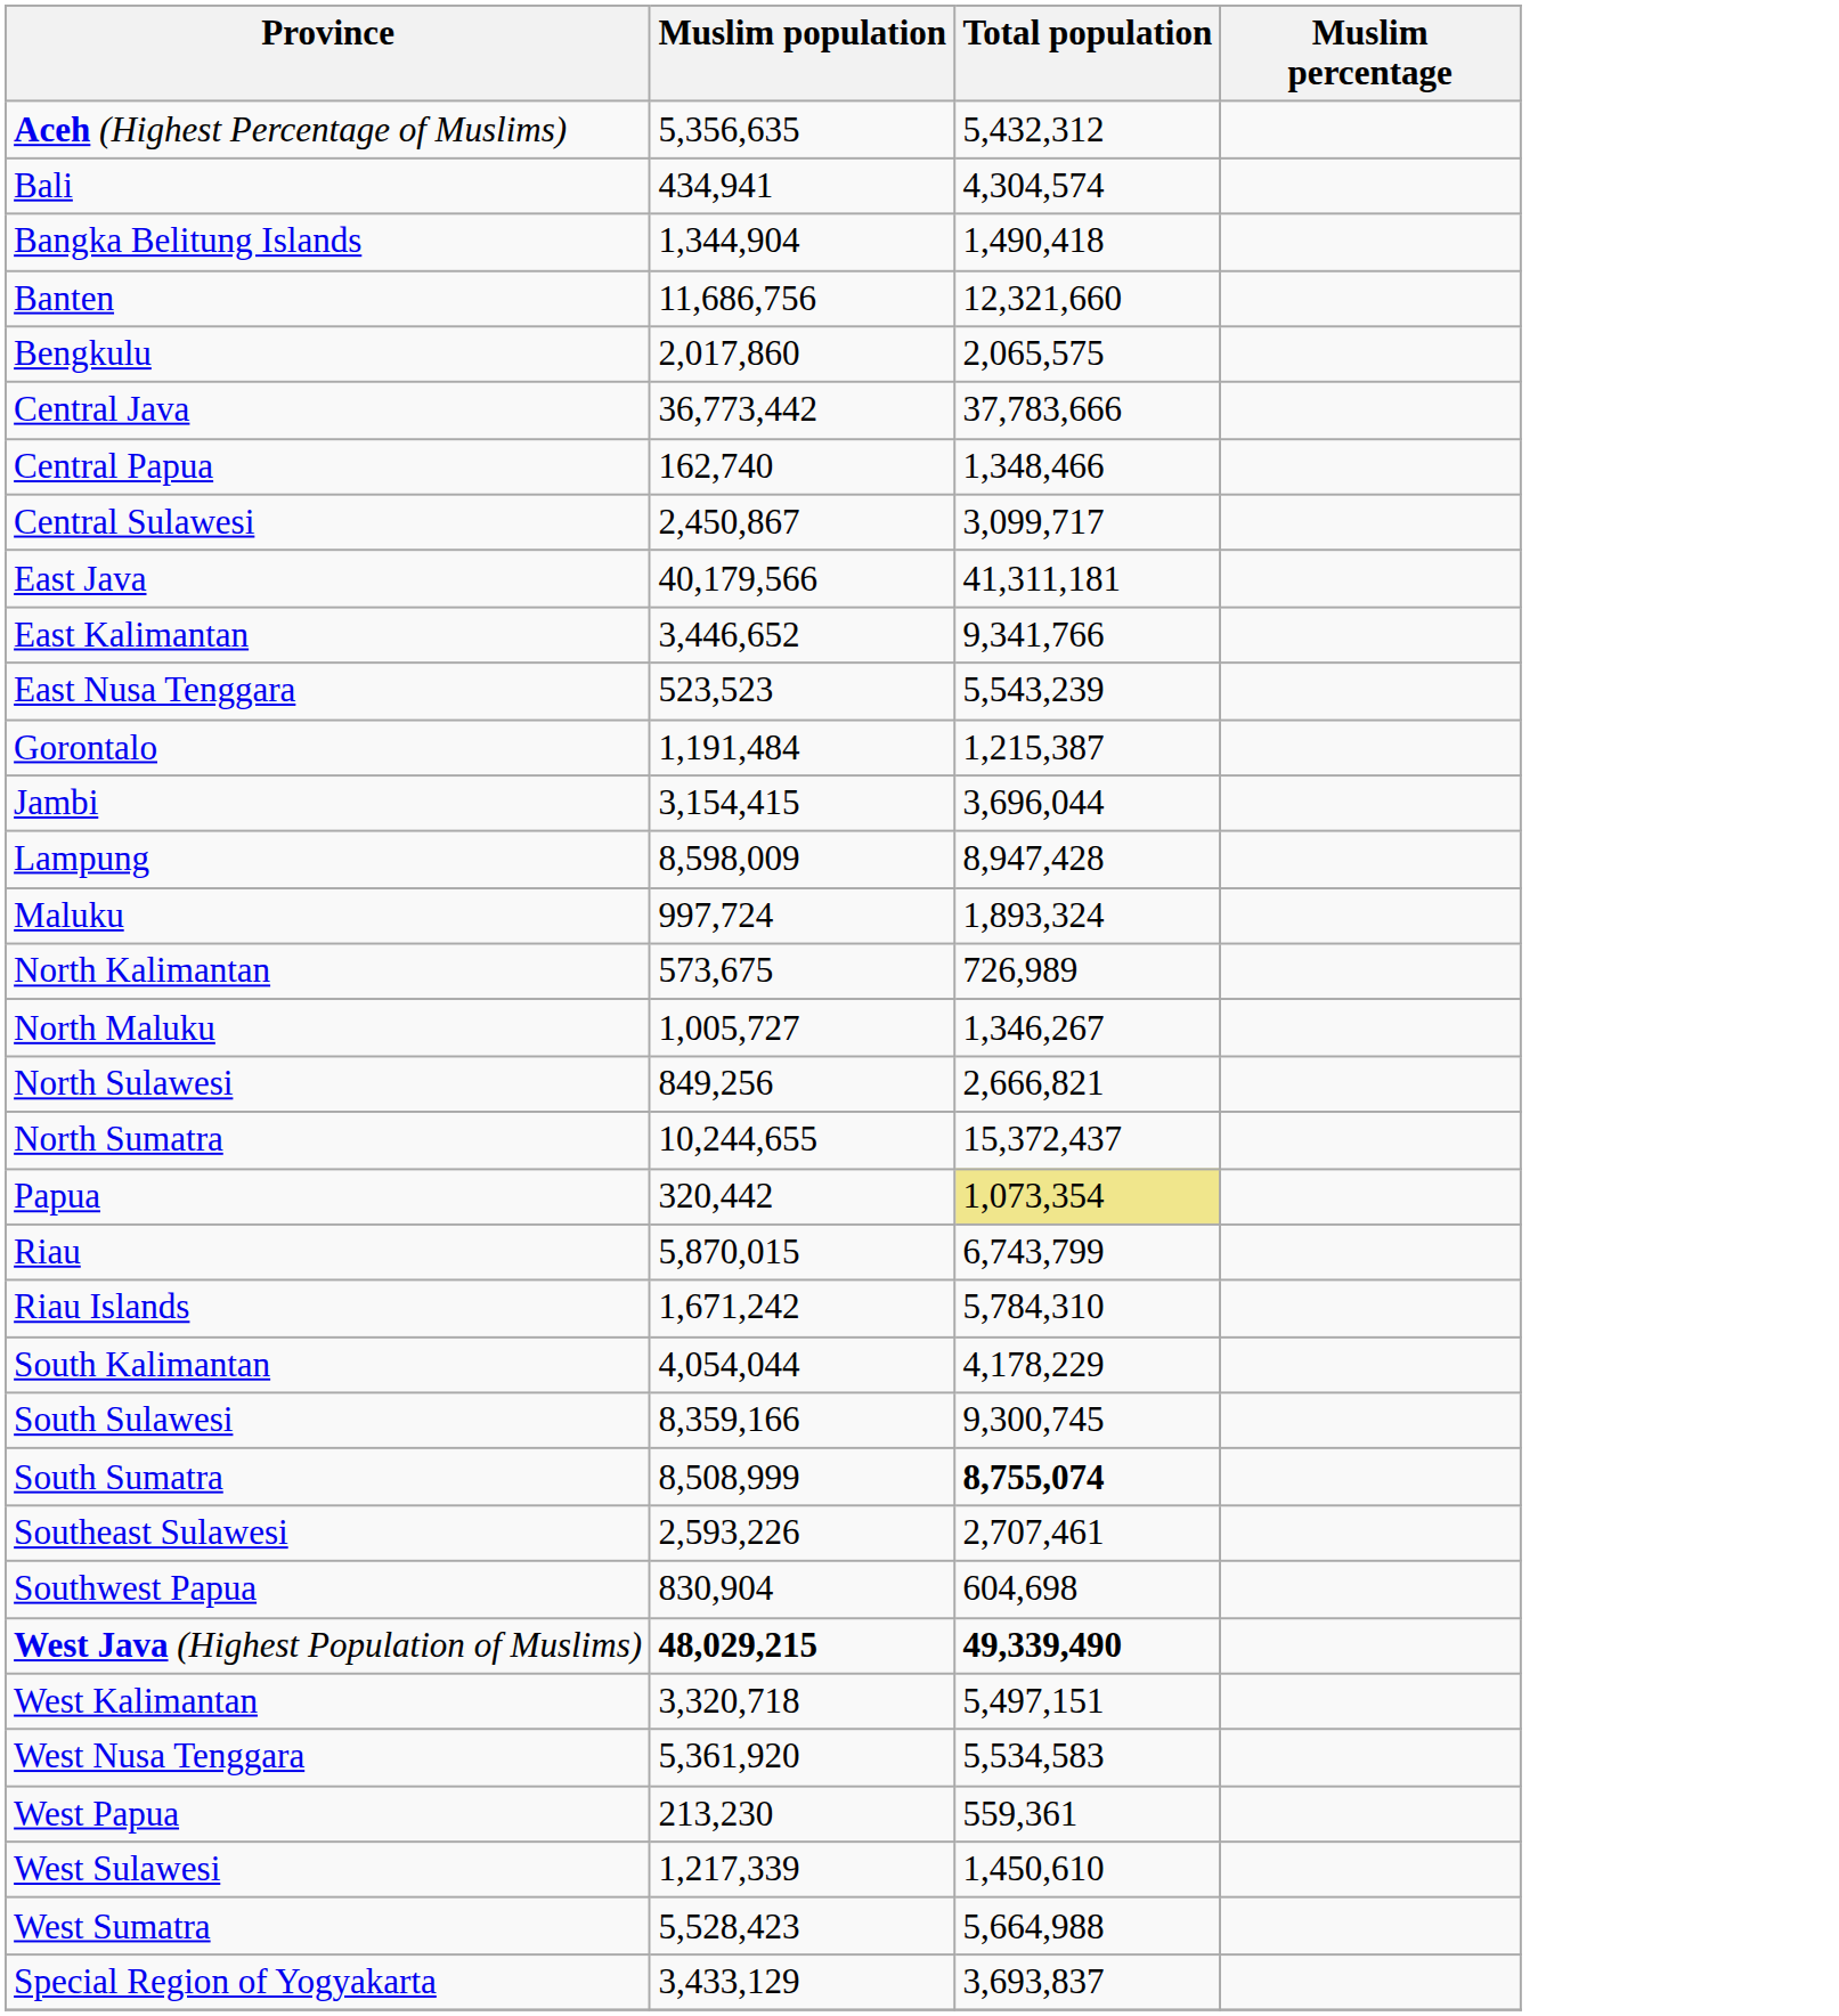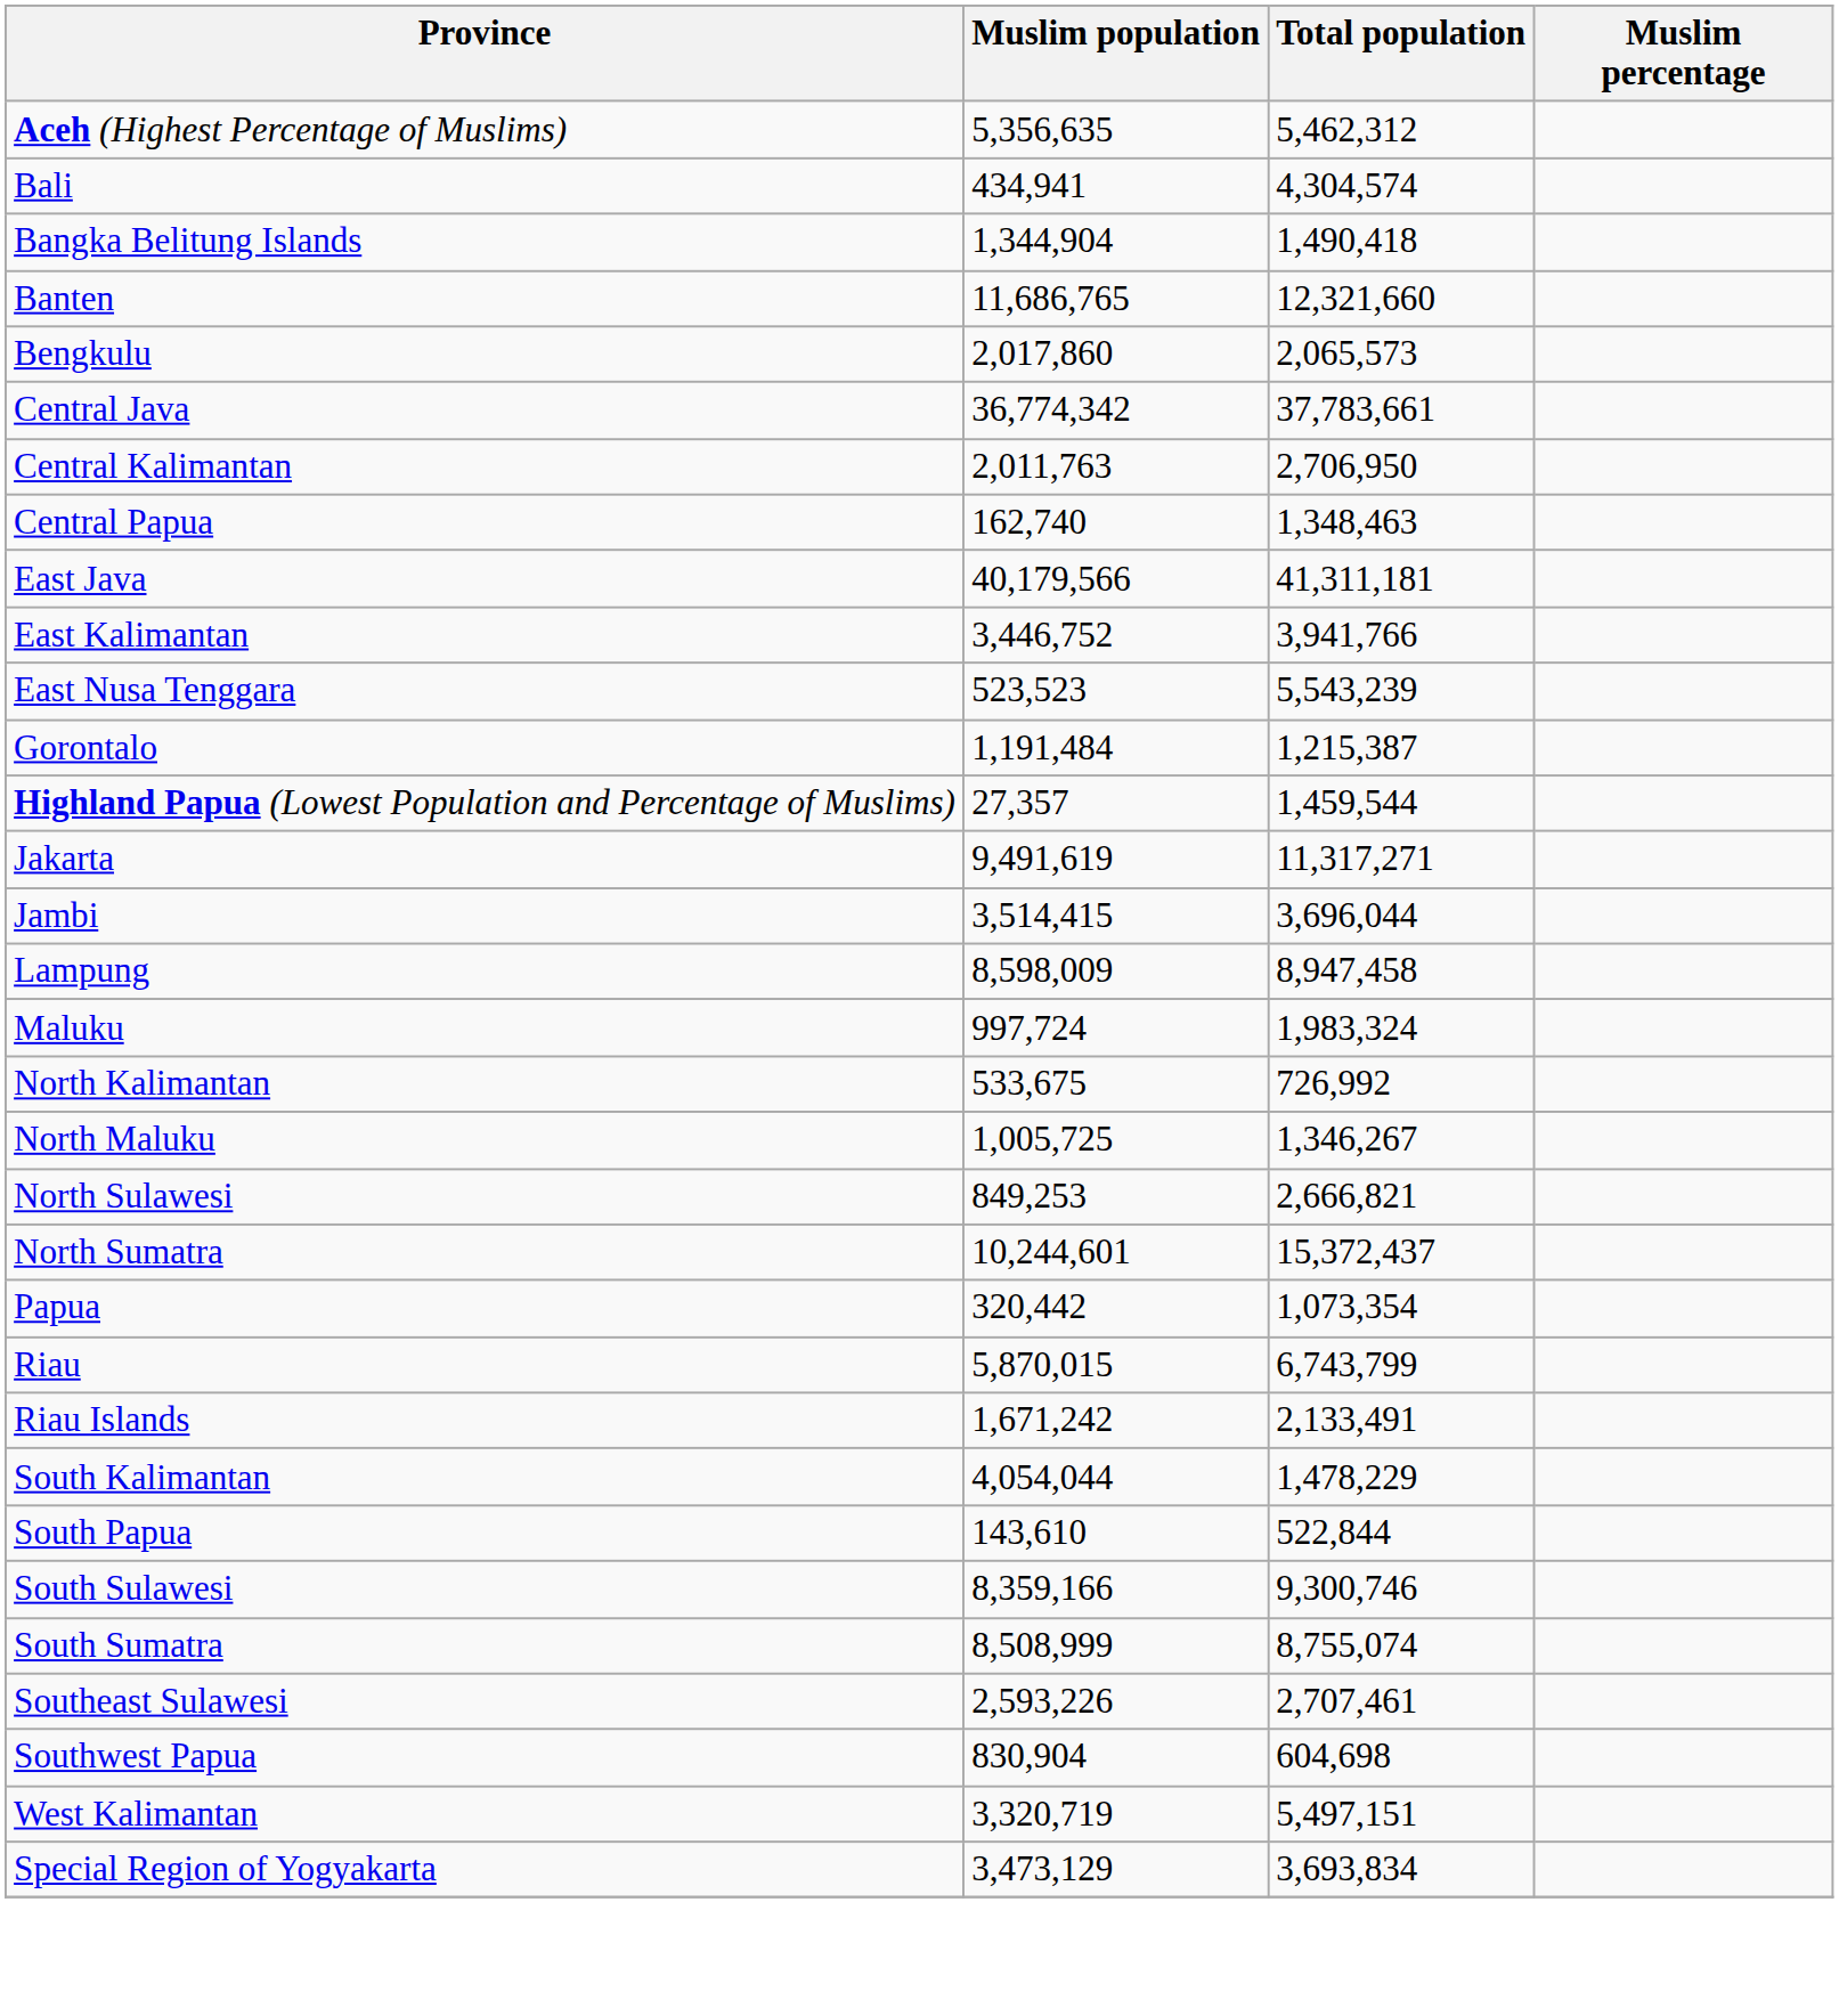Aceh (Highest Percentage of Muslims) | Total population: 5,432,312 -> 5,462,312
Banten | Muslim population: 11,686,756 -> 11,686,765
Bengkulu | Total population: 2,065,575 -> 2,065,573
Central Java | Muslim population: 36,773,442 -> 36,774,342
Central Java | Total population: 37,783,666 -> 37,783,661
+ row: Central Kalimantan | 2,011,763 | 2,706,950
Central Papua | Total population: 1,348,466 -> 1,348,463
- row: Central Sulawesi | 2,450,867 | 3,099,717
East Kalimantan | Muslim population: 3,446,652 -> 3,446,752
East Kalimantan | Total population: 9,341,766 -> 3,941,766
+ row: Highland Papua (Lowest Population and Percentage of Muslims) | 27,357 | 1,459,544
+ row: Jakarta | 9,491,619 | 11,317,271
Jambi | Muslim population: 3,154,415 -> 3,514,415
Lampung | Total population: 8,947,428 -> 8,947,458
Maluku | Total population: 1,893,324 -> 1,983,324
North Kalimantan | Muslim population: 573,675 -> 533,675
North Kalimantan | Total population: 726,989 -> 726,992
North Maluku | Muslim population: 1,005,727 -> 1,005,725
North Sulawesi | Muslim population: 849,256 -> 849,253
North Sumatra | Muslim population: 10,244,655 -> 10,244,601
Papua | Total population: khaki background -> no background
Riau Islands | Total population: 5,784,310 -> 2,133,491
South Kalimantan | Total population: 4,178,229 -> 1,478,229
+ row: South Papua | 143,610 | 522,844
South Sulawesi | Total population: 9,300,745 -> 9,300,746
South Sumatra | Total population: bold -> normal
- row: West Java (Highest Population of Muslims) | 48,029,215 | 49,339,490
West Kalimantan | Muslim population: 3,320,718 -> 3,320,719
- row: West Nusa Tenggara | 5,361,920 | 5,534,583
- row: West Papua | 213,230 | 559,361
- row: West Sulawesi | 1,217,339 | 1,450,610
- row: West Sumatra | 5,528,423 | 5,664,988
Special Region of Yogyakarta | Muslim population: 3,433,129 -> 3,473,129
Special Region of Yogyakarta | Total population: 3,693,837 -> 3,693,834
